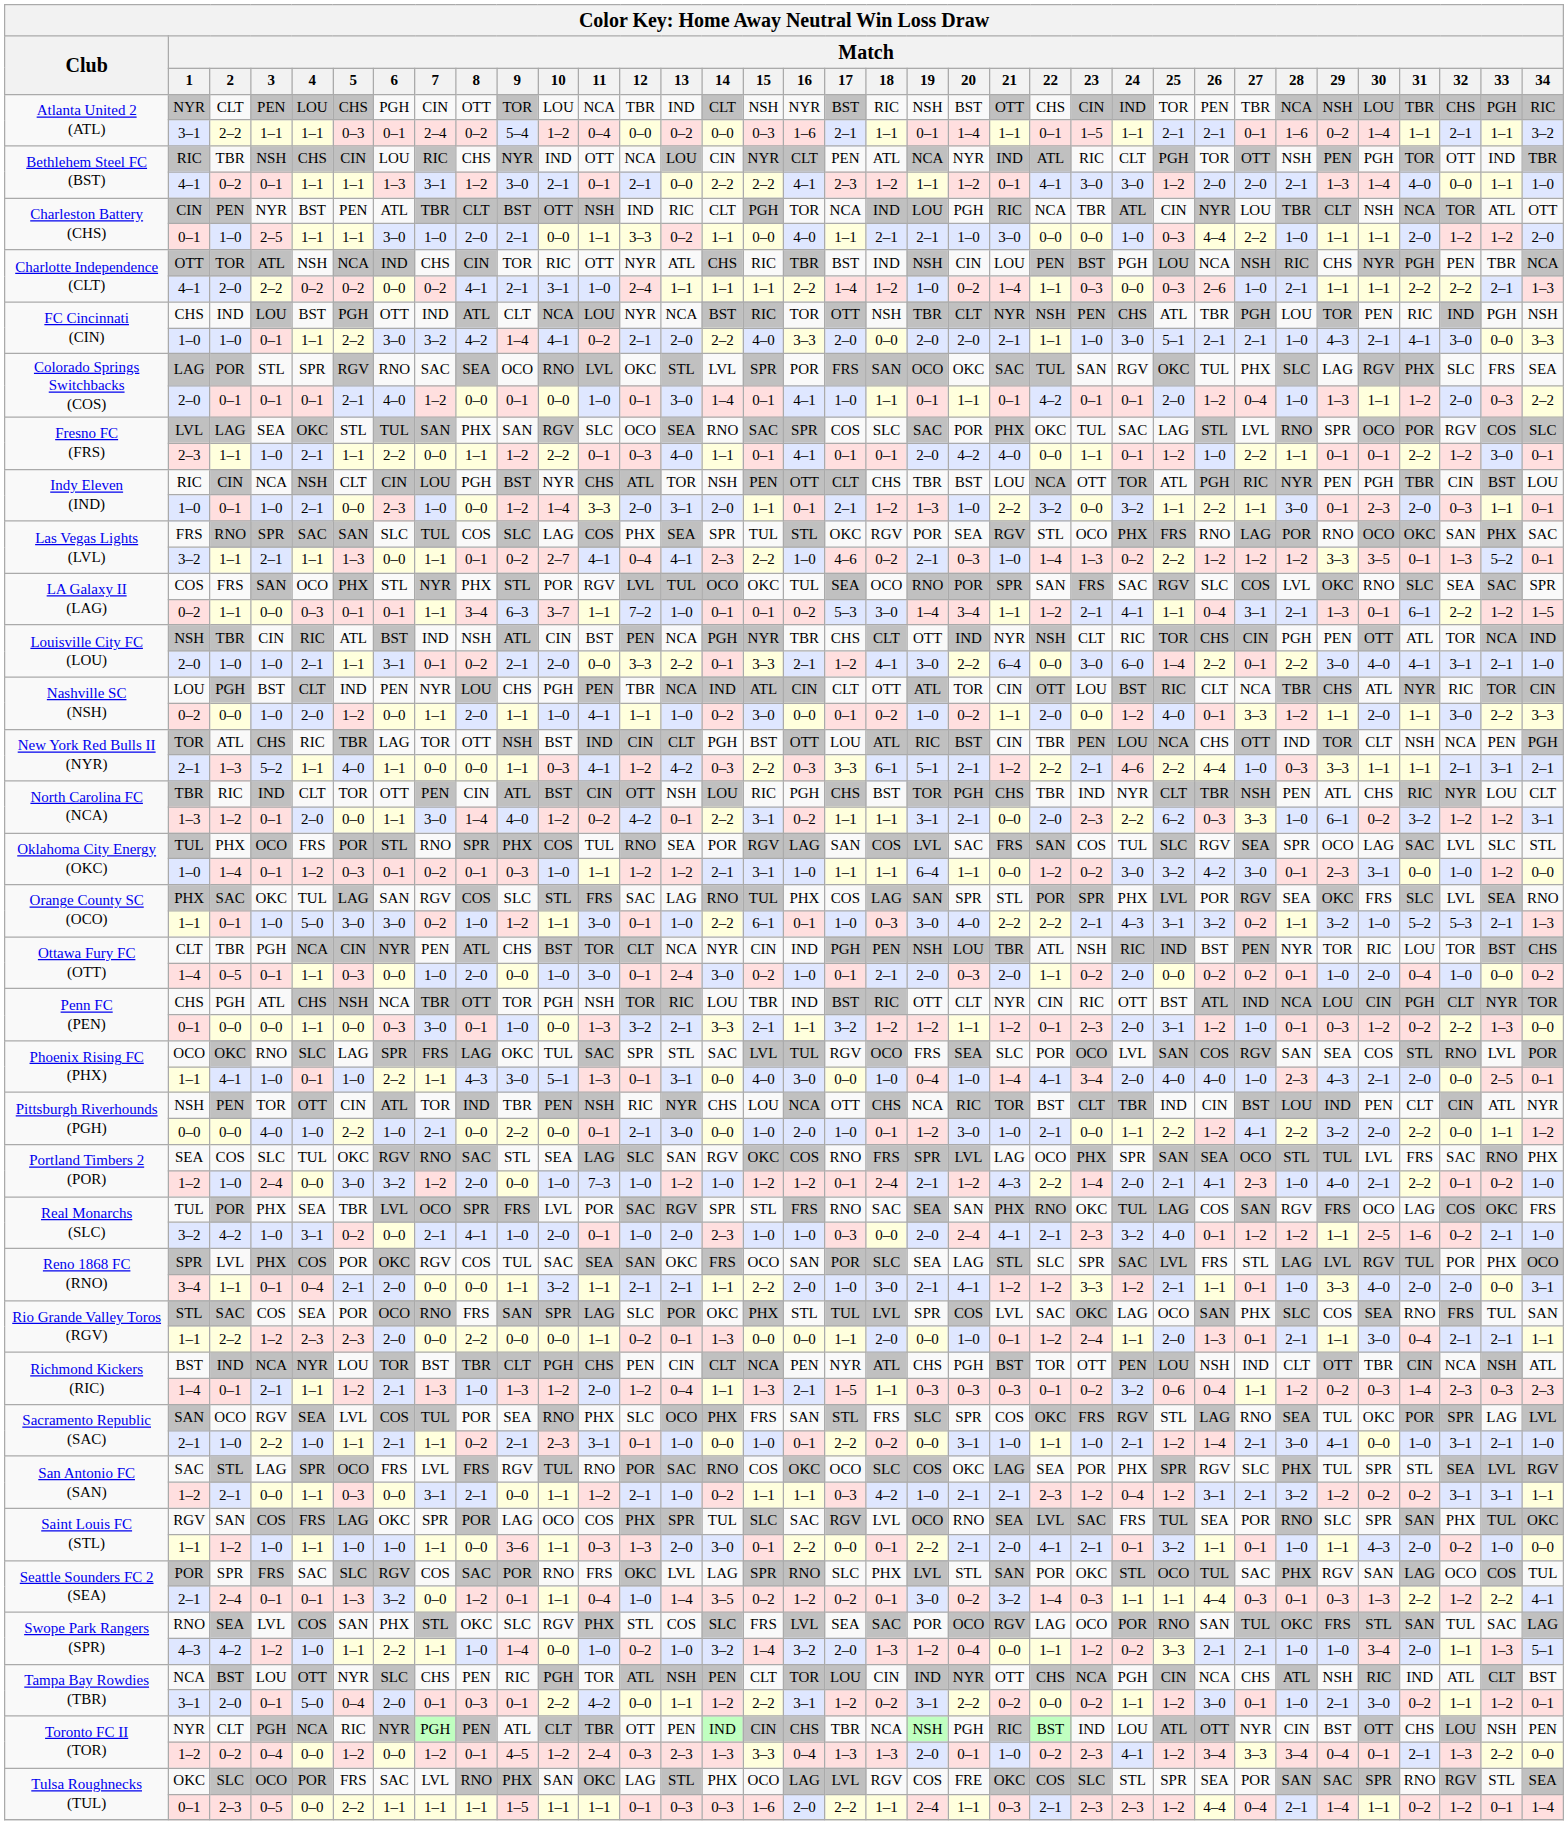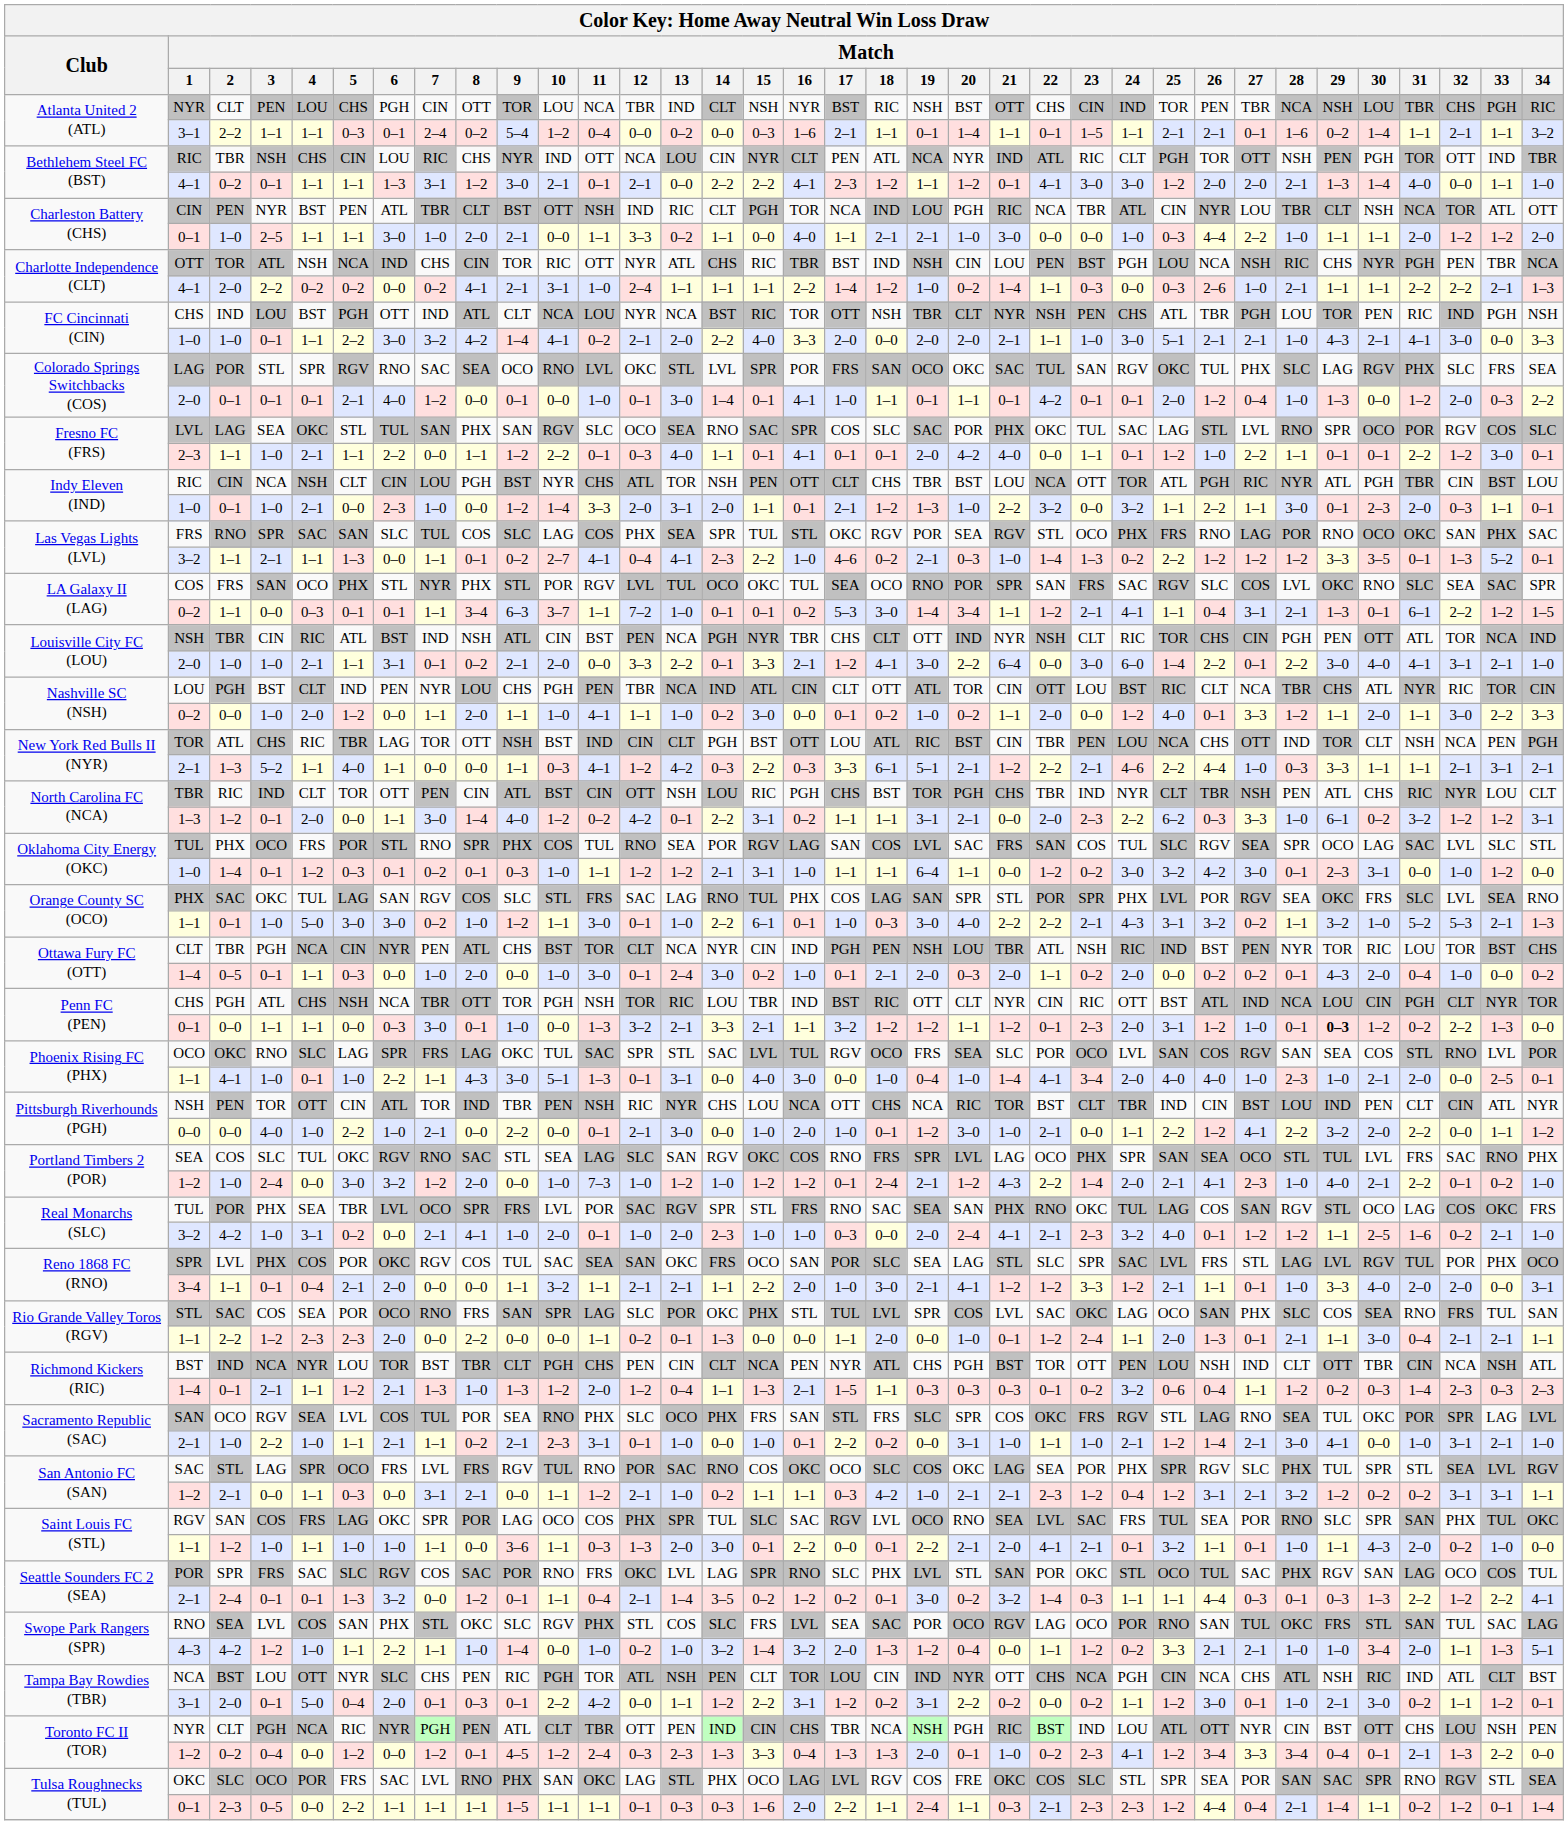Colorado Springs Switchbacks (COS) / 2–0 | Match / 30: 1–1 -> 0–0
Indy Eleven (IND) / RIC | Match / 29: PEN -> ATL
Ottawa Fury FC (OTT) / 1–4 | Match / 29: 1–0 -> 4–3
Penn FC (PEN) / 0–1 | Match / 3: 0–0 -> 1–1
Penn FC (PEN) / 0–1 | Match / 29: normal -> bold
Phoenix Rising FC (PHX) / 1–1 | Match / 29: 4–3 -> 1–0
Real Monarchs (SLC) / TUL | Match / 29: FRS -> STL
Seattle Sounders FC 2 (SEA) / 2–1 | Match / 12: 1–0 -> 2–1
